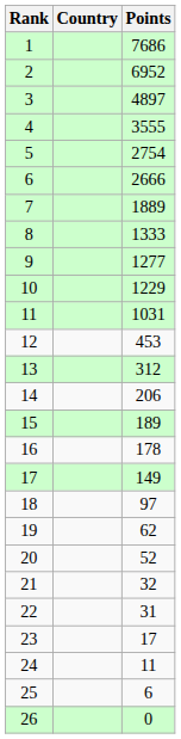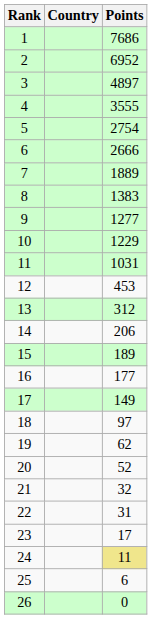8 | Points: 1333 -> 1383
16 | Points: 178 -> 177
24 | Points: no background -> khaki background
